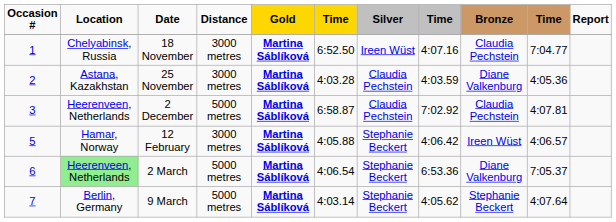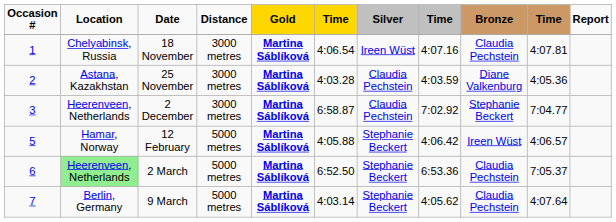18 November | column 6: 6:52.50 -> 4:06.54
18 November | column 10: 7:04.77 -> 4:07.81
2 December | Distance: 5000 metres -> 3000 metres
2 December | Bronze: Claudia Pechstein -> Stephanie Beckert
2 December | column 10: 4:07.81 -> 7:04.77
12 February | Distance: 3000 metres -> 5000 metres
2 March | column 6: 4:06.54 -> 6:52.50
2 March | Bronze: Diane Valkenburg -> Claudia Pechstein
9 March | Bronze: Stephanie Beckert -> Claudia Pechstein
